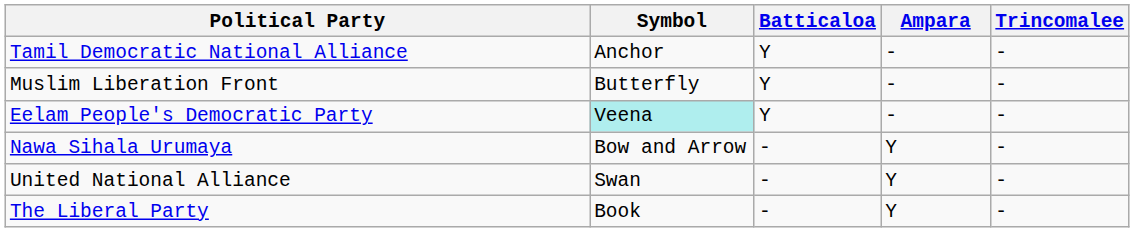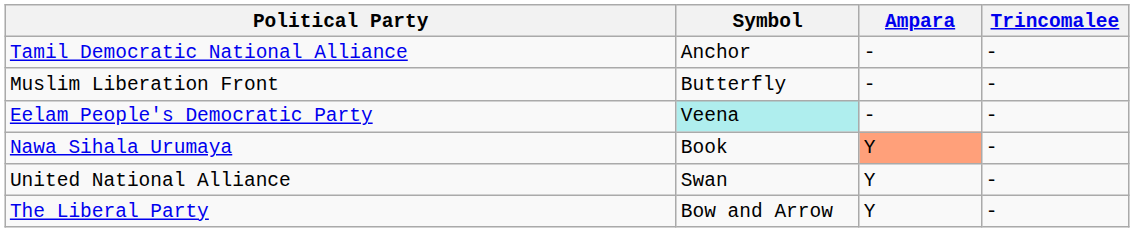- column: Batticaloa | Y | Y | Y | - | - | -
Nawa Sihala Urumaya | Symbol: Bow and Arrow -> Book
Nawa Sihala Urumaya | Ampara: no background -> lightsalmon background
The Liberal Party | Symbol: Book -> Bow and Arrow
